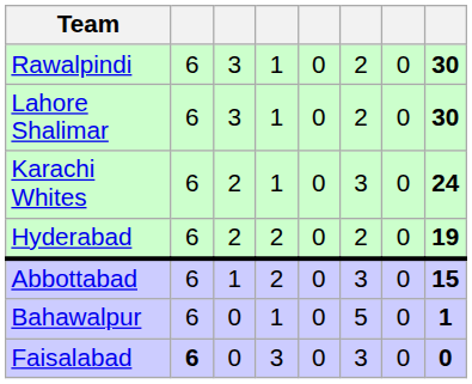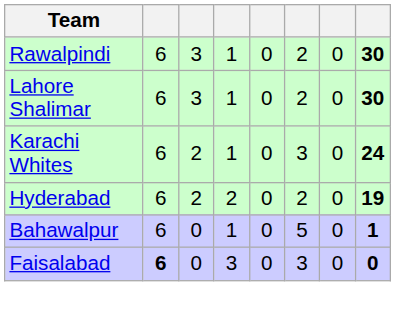- row: Abbottabad | 6 | 1 | 2 | 0 | 3 | 0 | 15
